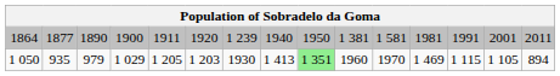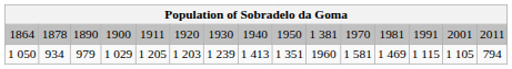1864 | column 2: 1877 -> 1878
1864 | column 7: 1 239 -> 1930
1864 | column 11: 1 581 -> 1970
1 050 | column 2: 935 -> 934
1 050 | column 7: 1930 -> 1 239
1 050 | column 9: lightgreen background -> no background
1 050 | column 11: 1970 -> 1 581
1 050 | column 15: 894 -> 794
